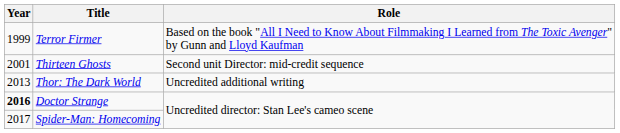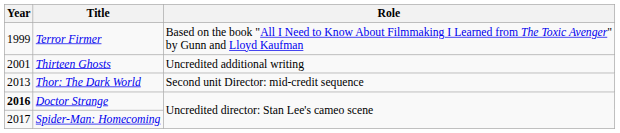Thirteen Ghosts | Role: Second unit Director: mid-credit sequence -> Uncredited additional writing
Thor: The Dark World | Role: Uncredited additional writing -> Second unit Director: mid-credit sequence
